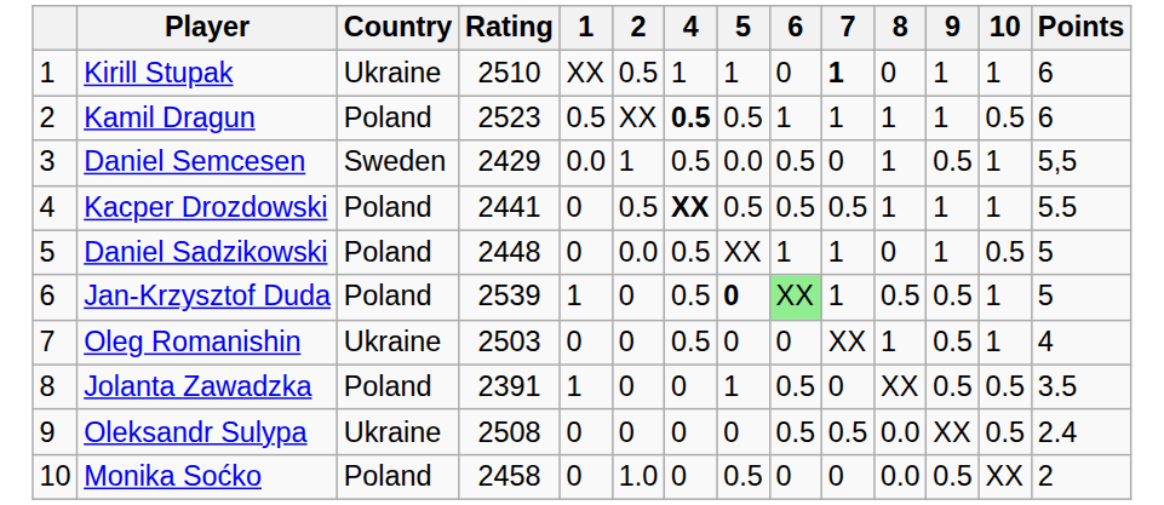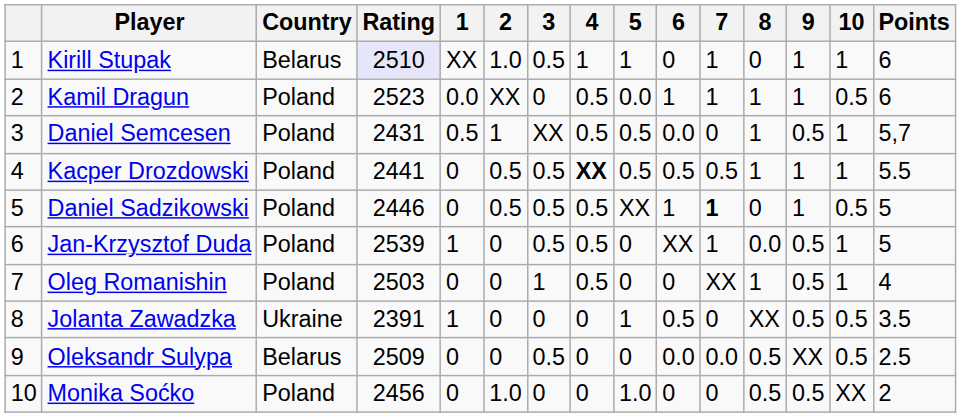+ column: 3 | 0.5 | 0 | XX | 0.5 | 0.5 | 0.5 | 1 | 0 | 0.5 | 0
Kirill Stupak | Country: Ukraine -> Belarus
Kirill Stupak | Rating: no background -> lavender background
Kirill Stupak | 2: 0.5 -> 1.0
Kirill Stupak | 7: bold -> normal
Kamil Dragun | 1: 0.5 -> 0.0
Kamil Dragun | 4: bold -> normal
Kamil Dragun | 5: 0.5 -> 0.0
Daniel Semcesen | Country: Sweden -> Poland
Daniel Semcesen | Rating: 2429 -> 2431
Daniel Semcesen | 1: 0.0 -> 0.5
Daniel Semcesen | 5: 0.0 -> 0.5
Daniel Semcesen | 6: 0.5 -> 0.0
Daniel Semcesen | Points: 5,5 -> 5,7
Daniel Sadzikowski | Rating: 2448 -> 2446
Daniel Sadzikowski | 2: 0.0 -> 0.5
Daniel Sadzikowski | 7: normal -> bold
Jan-Krzysztof Duda | 5: bold -> normal
Jan-Krzysztof Duda | 6: lightgreen background -> no background
Jan-Krzysztof Duda | 8: 0.5 -> 0.0
Oleg Romanishin | Country: Ukraine -> Poland
Jolanta Zawadzka | Country: Poland -> Ukraine
Oleksandr Sulypa | Country: Ukraine -> Belarus
Oleksandr Sulypa | Rating: 2508 -> 2509
Oleksandr Sulypa | 6: 0.5 -> 0.0
Oleksandr Sulypa | 7: 0.5 -> 0.0
Oleksandr Sulypa | 8: 0.0 -> 0.5
Oleksandr Sulypa | Points: 2.4 -> 2.5
Monika Soćko | Rating: 2458 -> 2456
Monika Soćko | 5: 0.5 -> 1.0
Monika Soćko | 8: 0.0 -> 0.5
